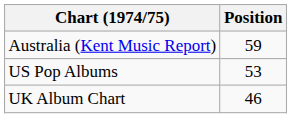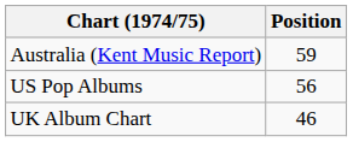US Pop Albums | Position: 53 -> 56
